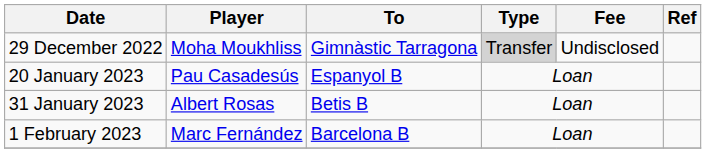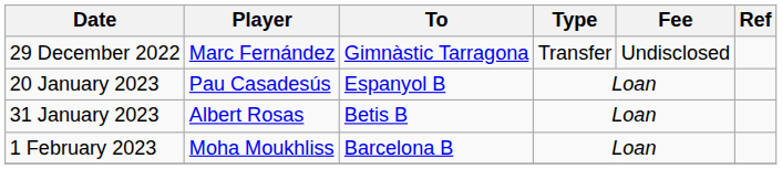29 December 2022 | Player: Moha Moukhliss -> Marc Fernández
29 December 2022 | Type: lightgrey background -> no background
1 February 2023 | Player: Marc Fernández -> Moha Moukhliss
